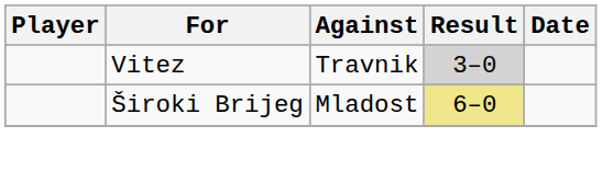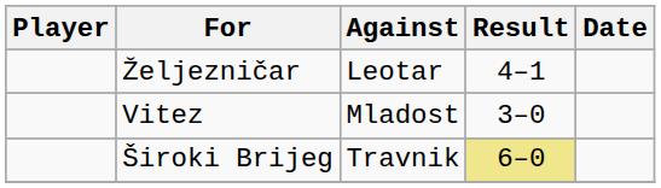+ row: Željezničar | Leotar | 4–1
Vitez | Against: Travnik -> Mladost
Vitez | Result: lightgrey background -> no background
Široki Brijeg | Against: Mladost -> Travnik
